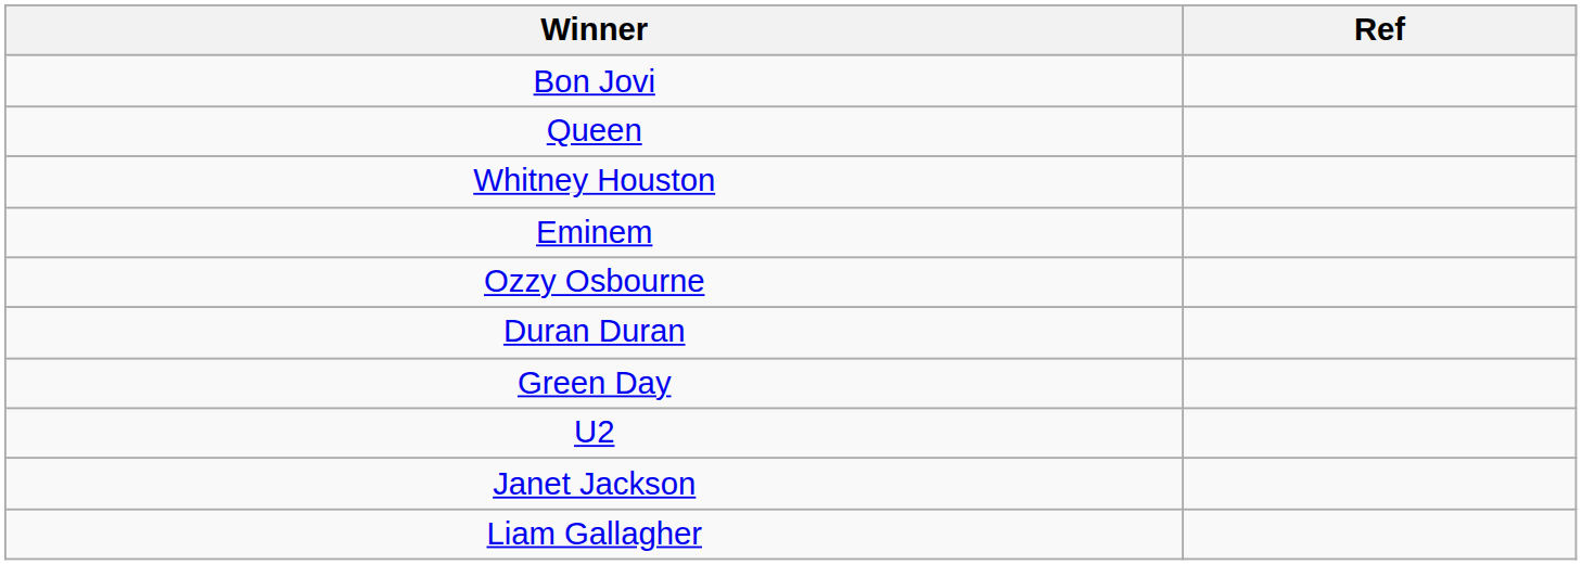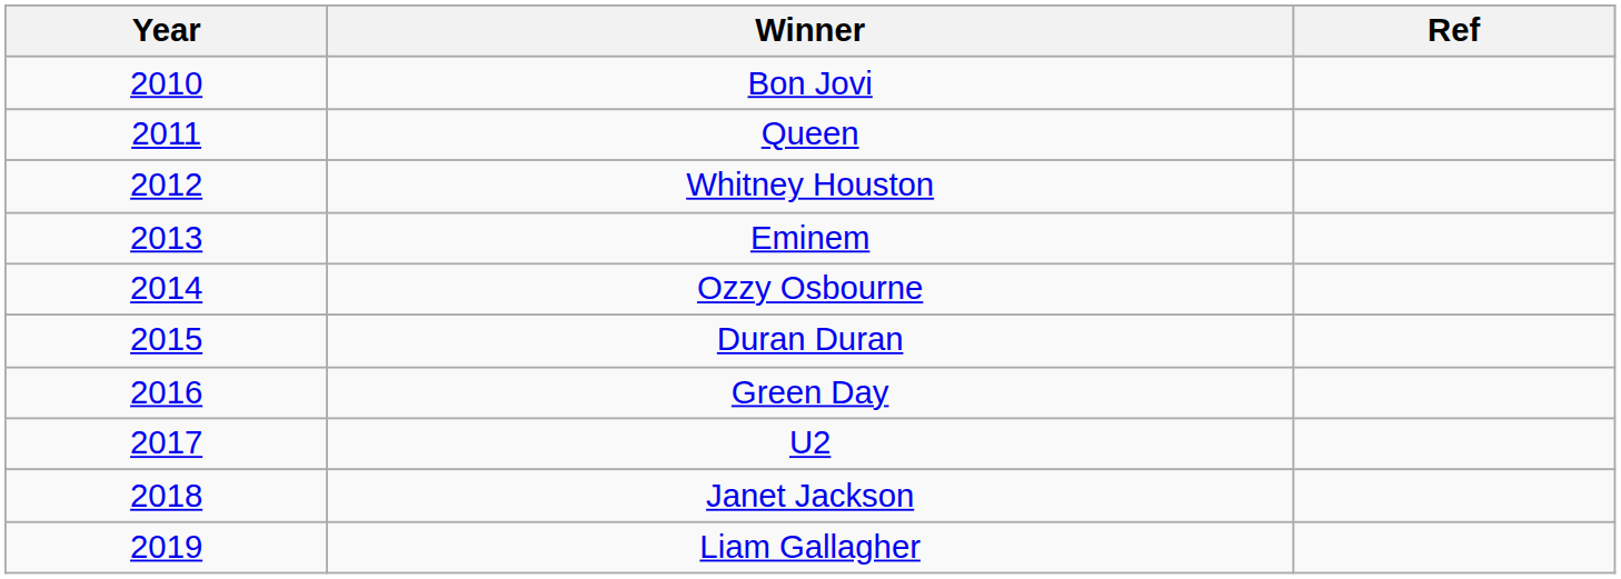+ column: Year | 2010 | 2011 | 2012 | 2013 | 2014 | 2015 | 2016 | 2017 | 2018 | 2019
